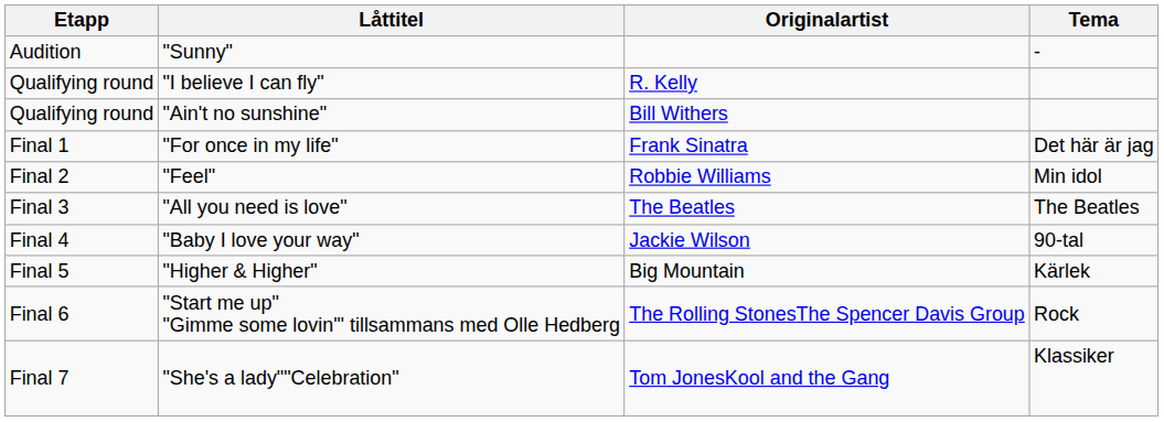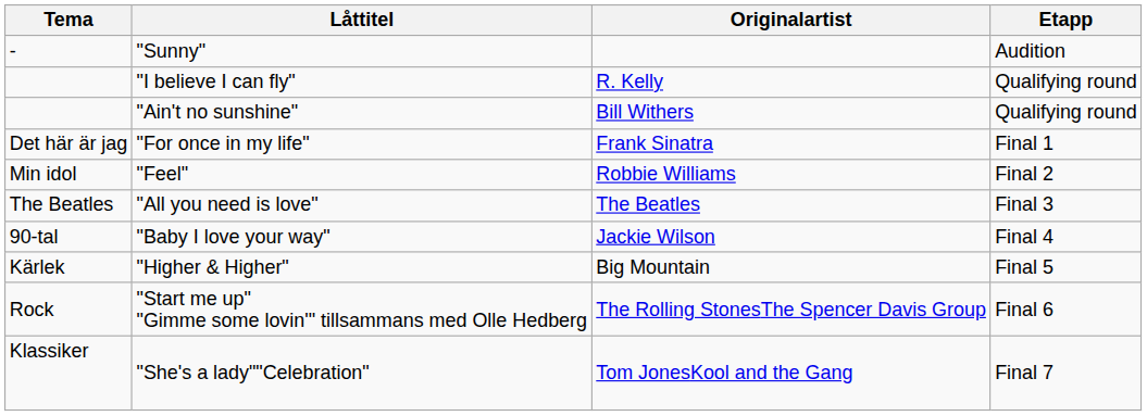columns swapped: Etapp <-> Tema
